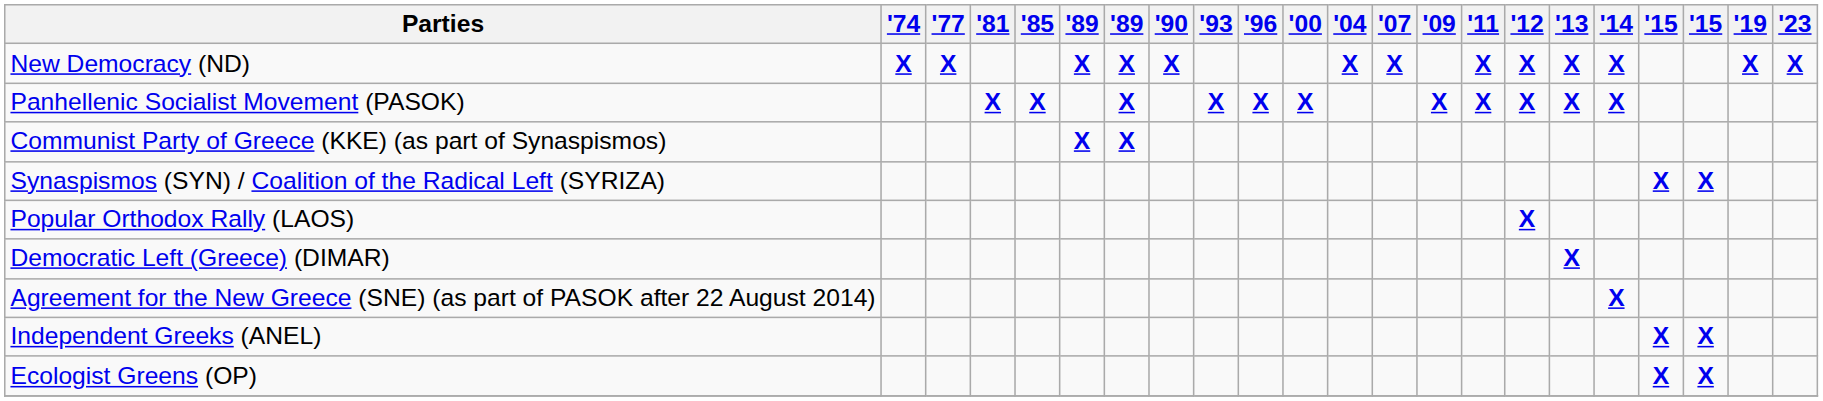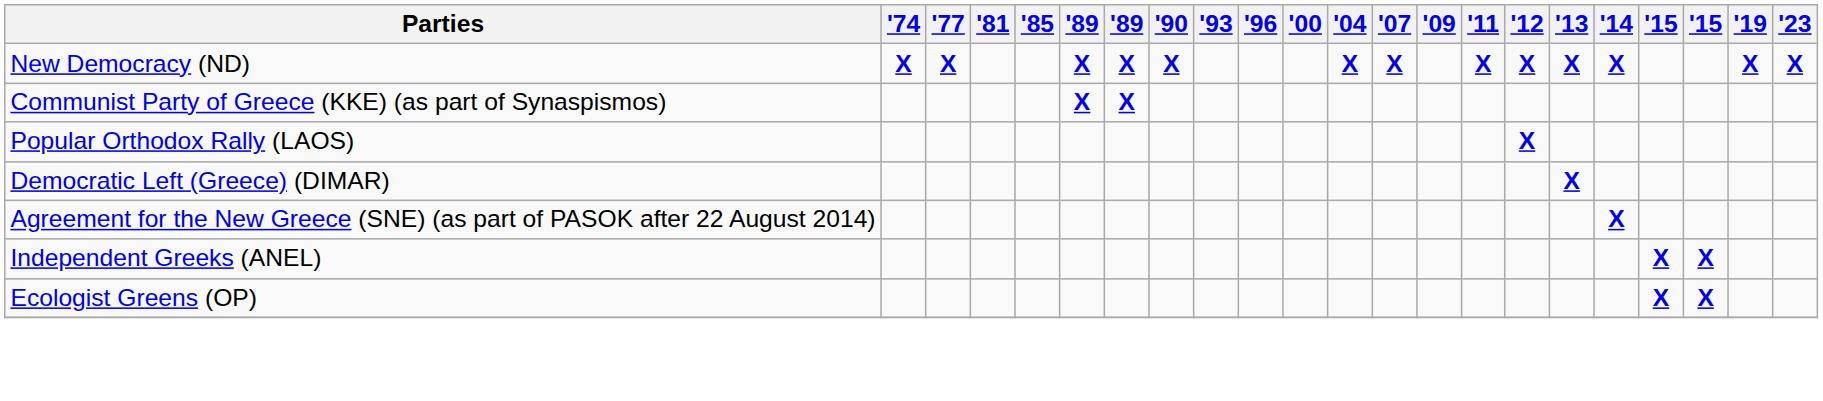- row: Panhellenic Socialist Movement (PASOK) | X | X | X | X | X | X | X | X | X | X | X
- row: Synaspismos (SYN) / Coalition of the Radical Left (SYRIZA) | X | X
